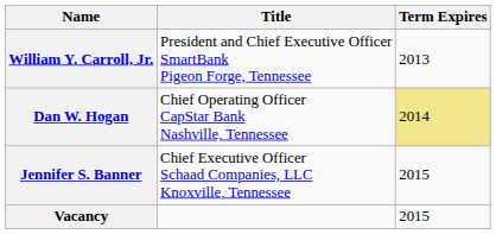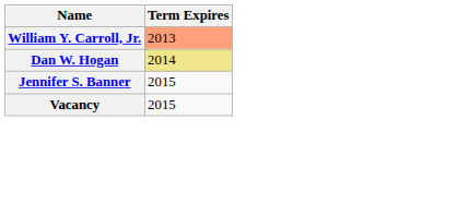- column: Title | President and Chief Executive Officer SmartBank Pigeon Forge, Tennessee | Chief Operating Officer CapStar Bank Nashville, Tennessee | Chief Executive Officer Schaad Companies, LLC Knoxville, Tennessee
William Y. Carroll, Jr. | Term Expires: no background -> lightsalmon background
